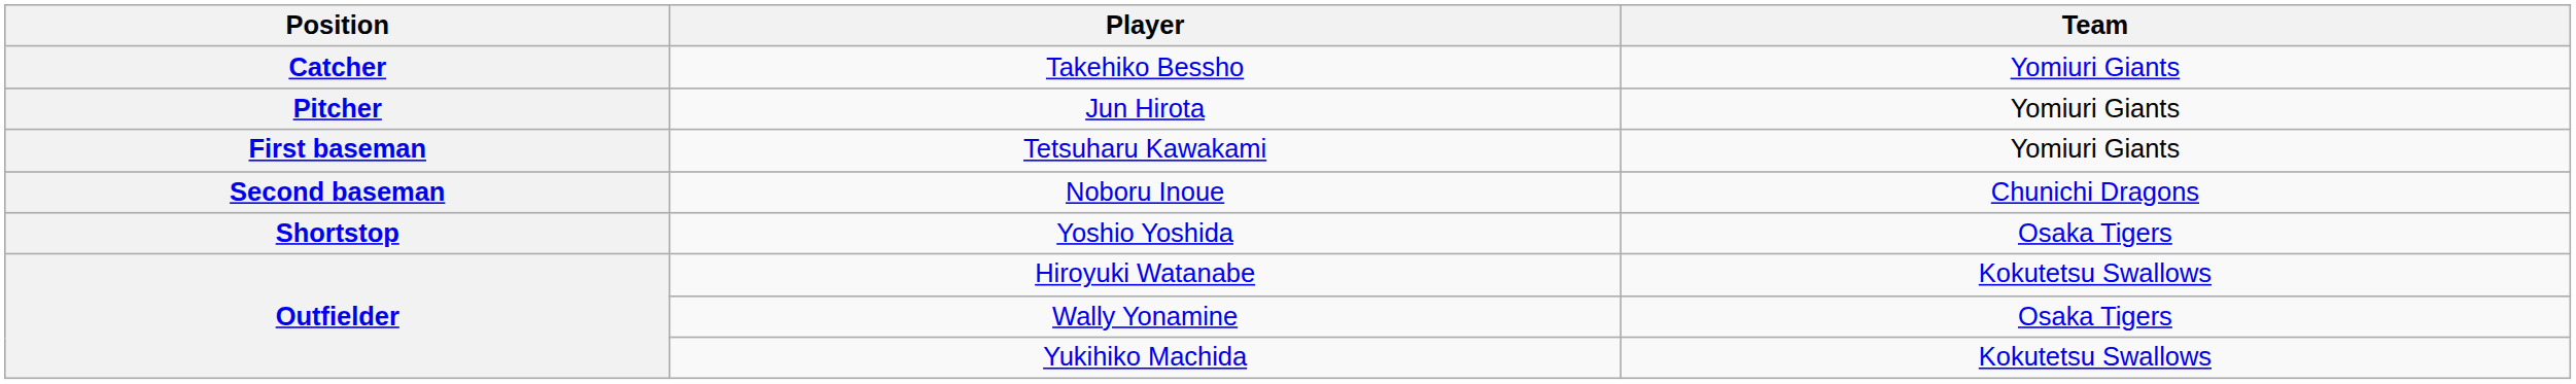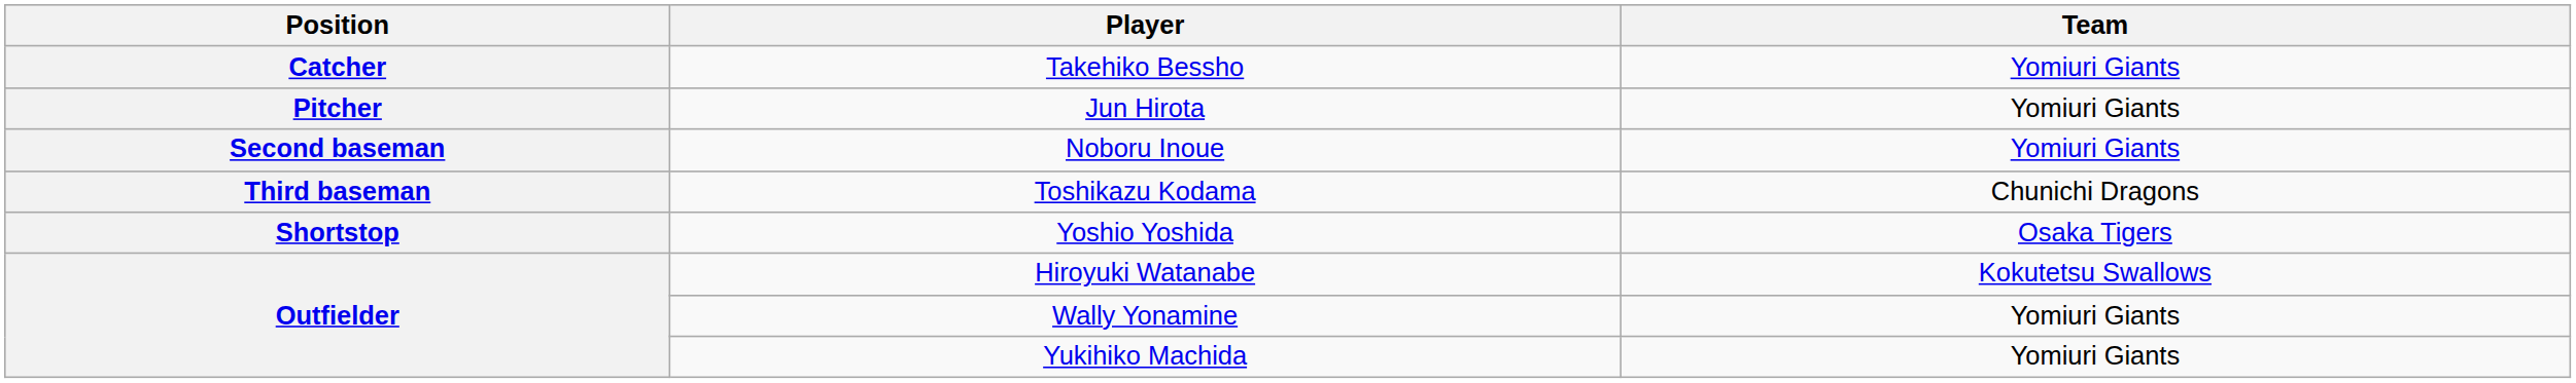- row: First baseman | Tetsuharu Kawakami | Yomiuri Giants
Noboru Inoue | Team: Chunichi Dragons -> Yomiuri Giants
+ row: Third baseman | Toshikazu Kodama | Chunichi Dragons
Wally Yonamine | Team: Osaka Tigers -> Yomiuri Giants
Yukihiko Machida | Team: Kokutetsu Swallows -> Yomiuri Giants
